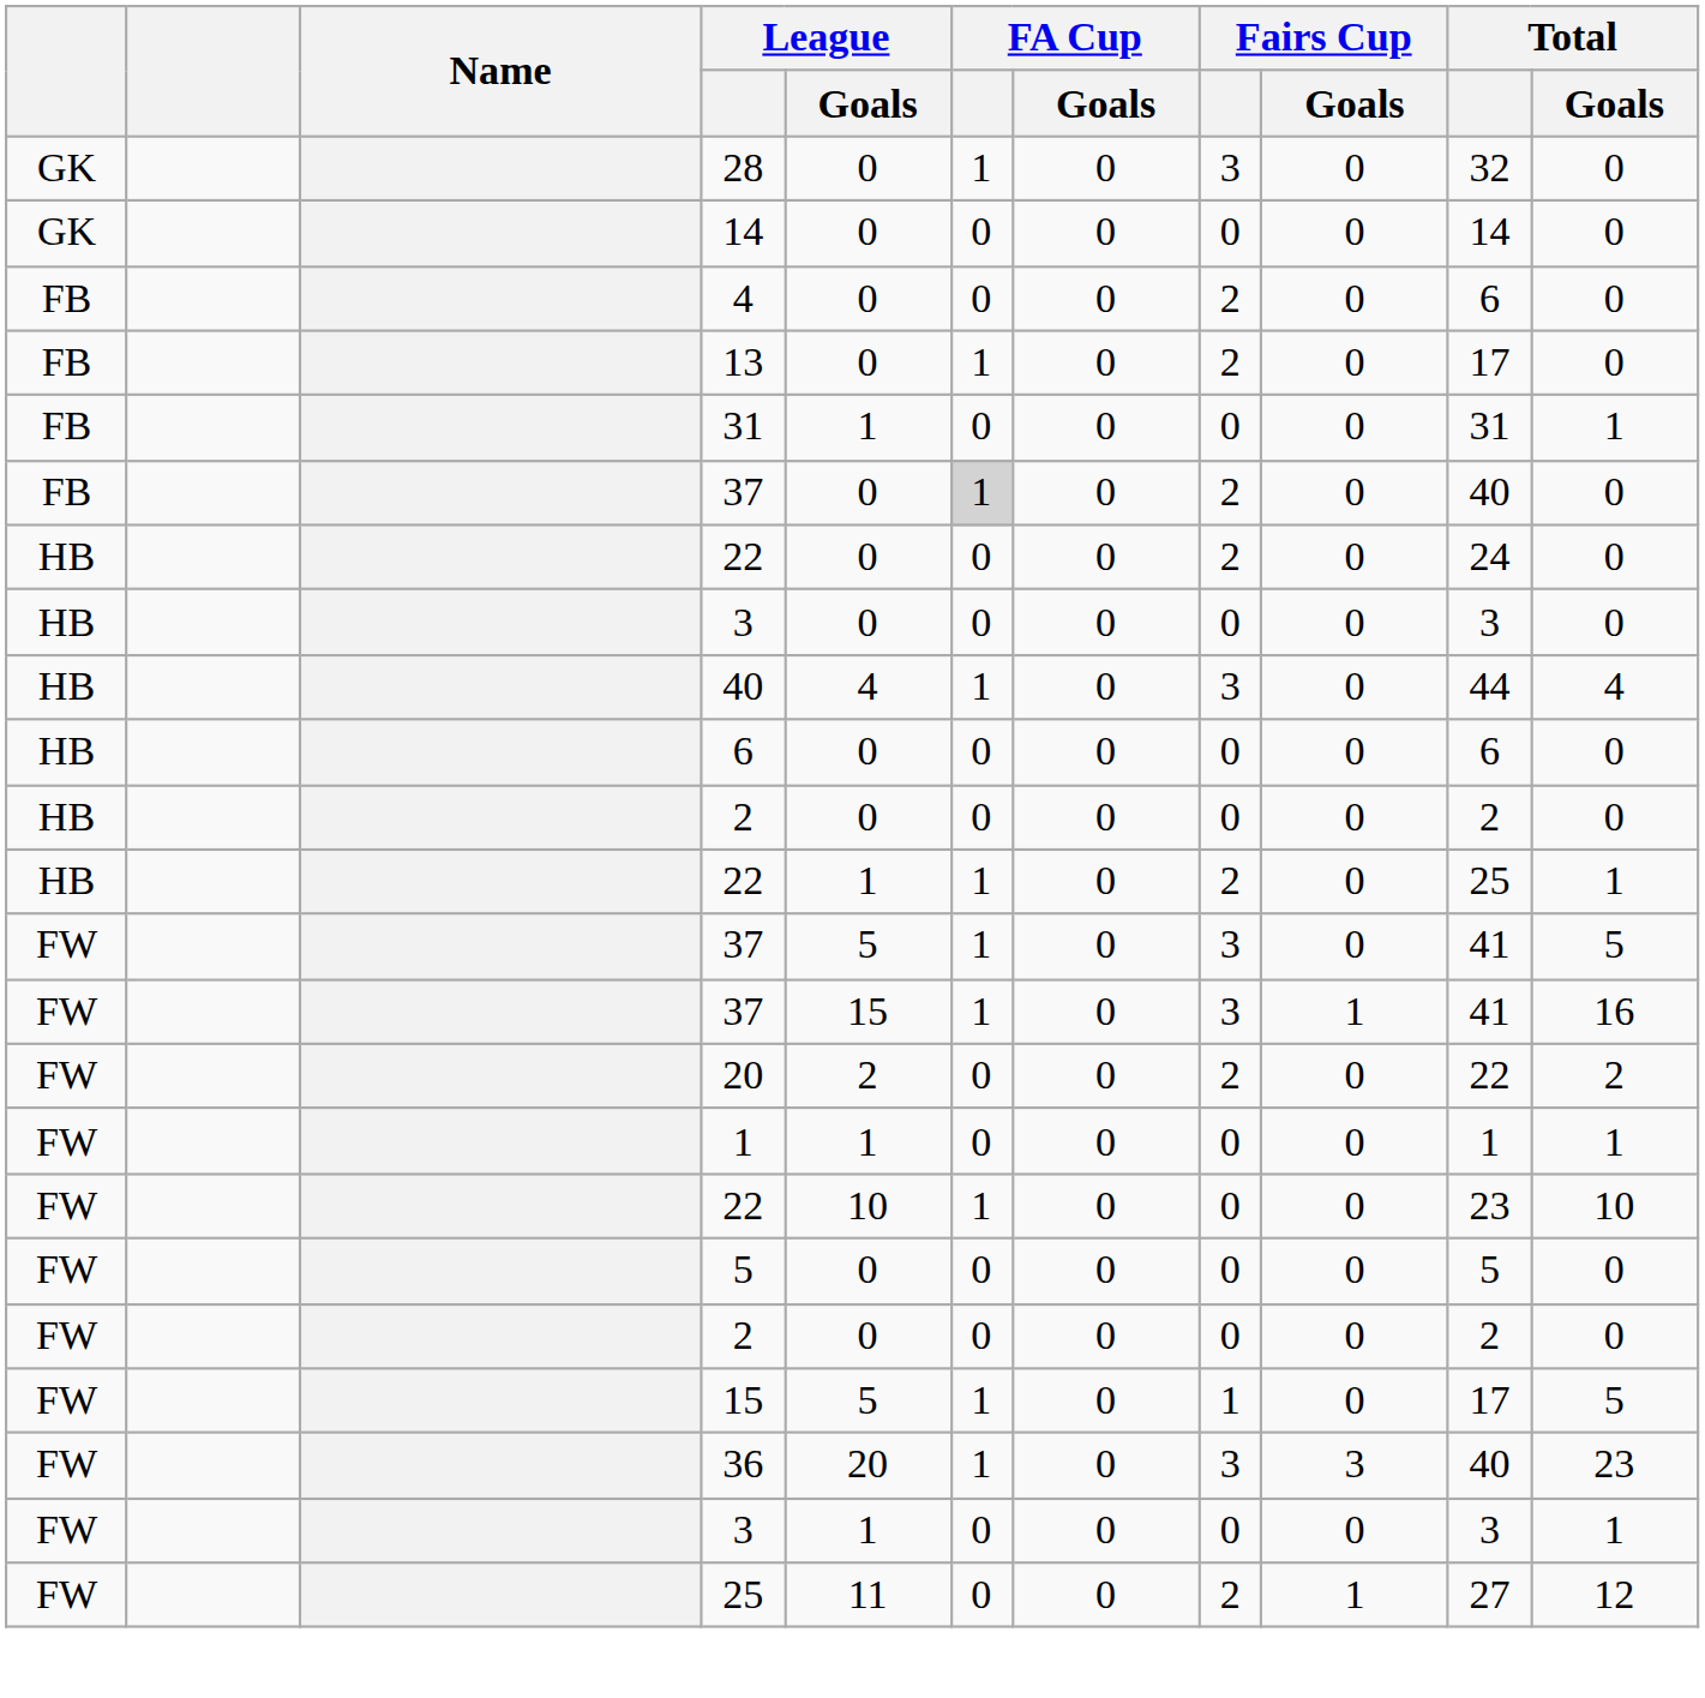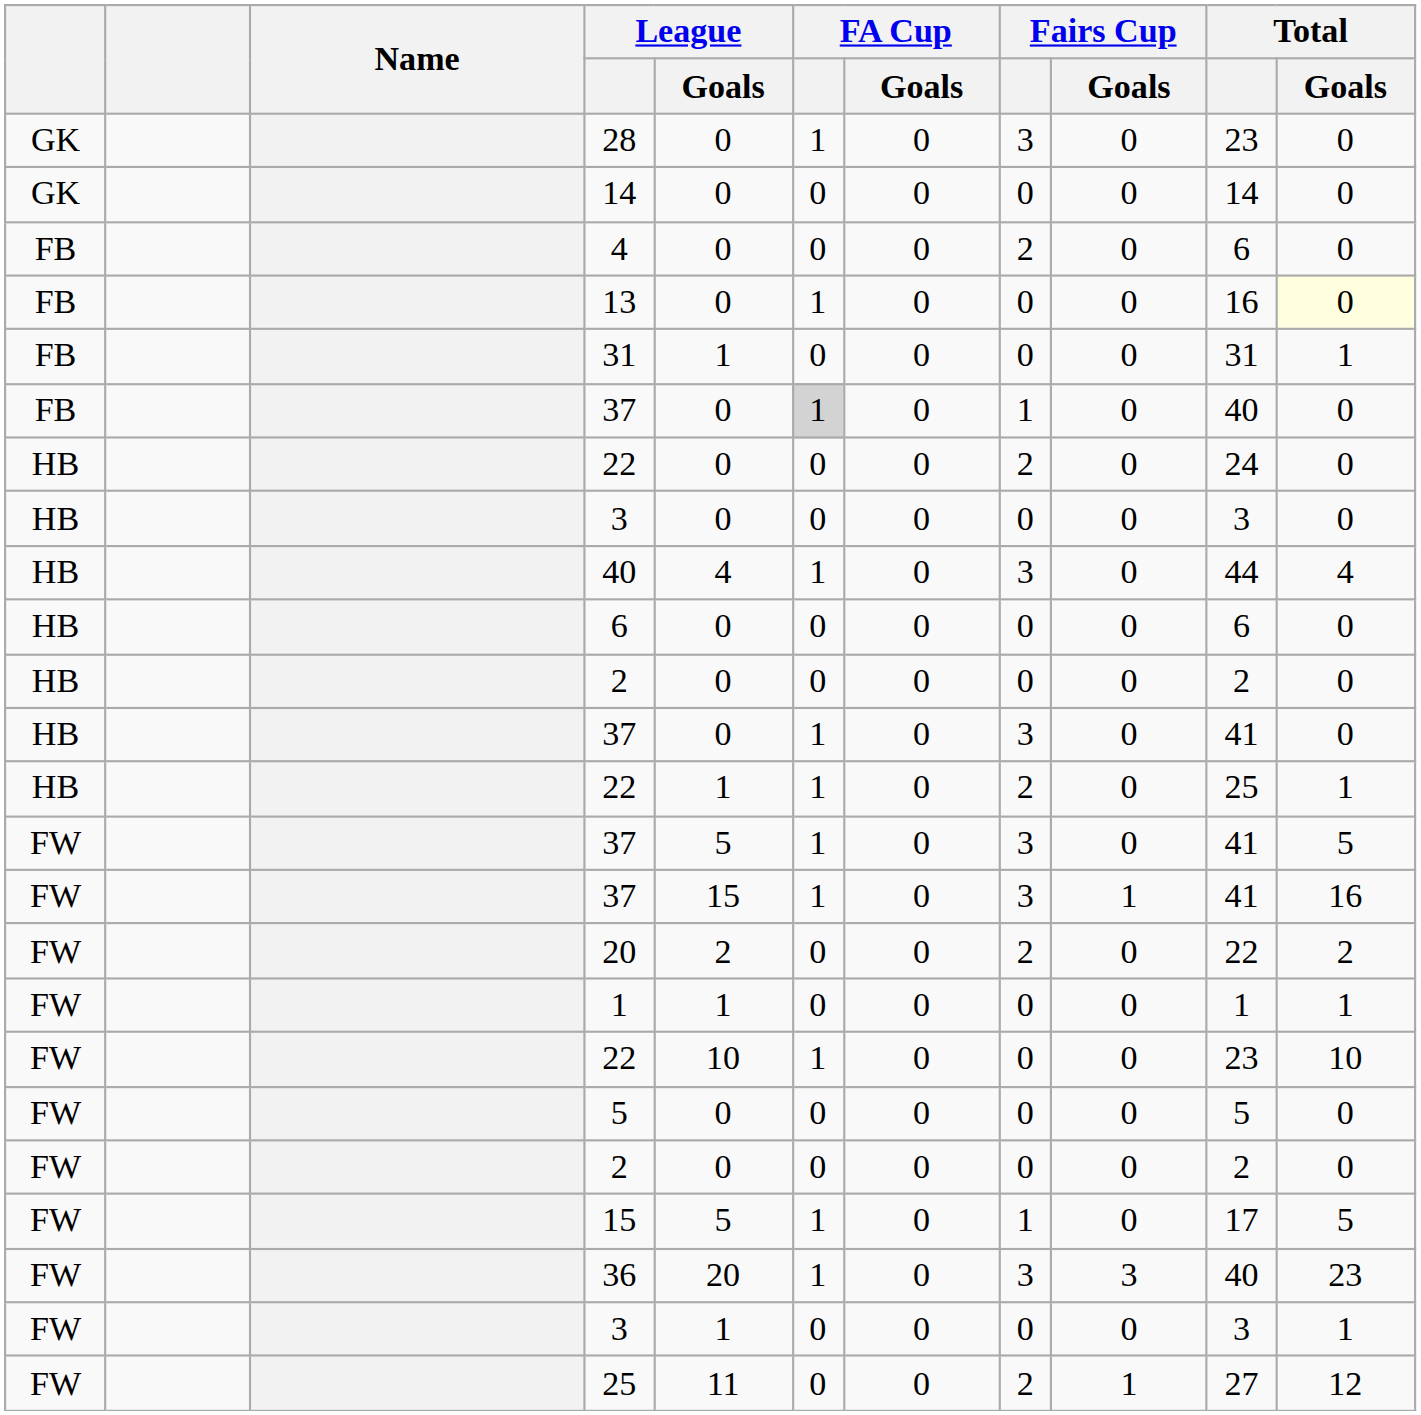28 | Total: 32 -> 23
13 | Fairs Cup: 2 -> 0
13 | Total: 17 -> 16
13 | Total / Goals: no background -> lightyellow background
FB / 37 | Fairs Cup: 2 -> 1
+ row: HB | 37 | 0 | 1 | 0 | 3 | 0 | 41 | 0
